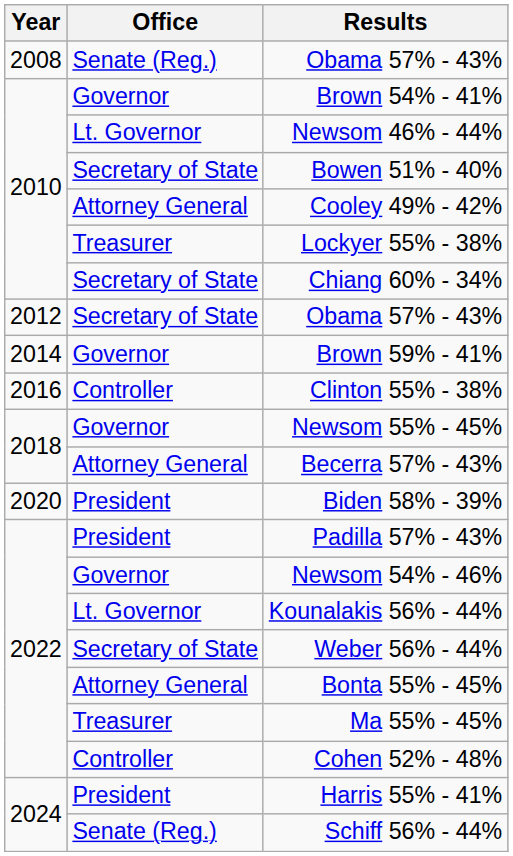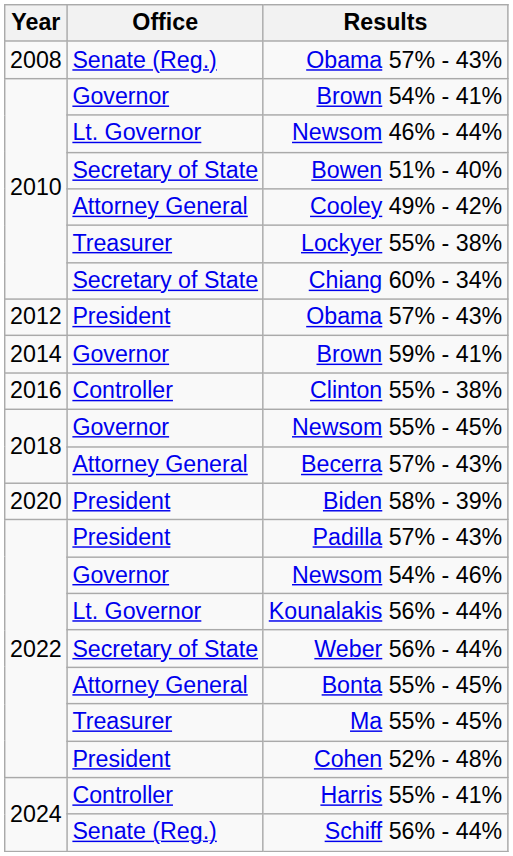2012 / Obama 57% - 43% | Office: Secretary of State -> President
Cohen 52% - 48% | Office: Controller -> President
Harris 55% - 41% | Office: President -> Controller
